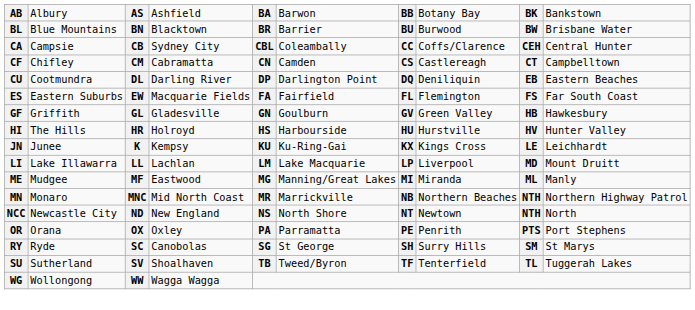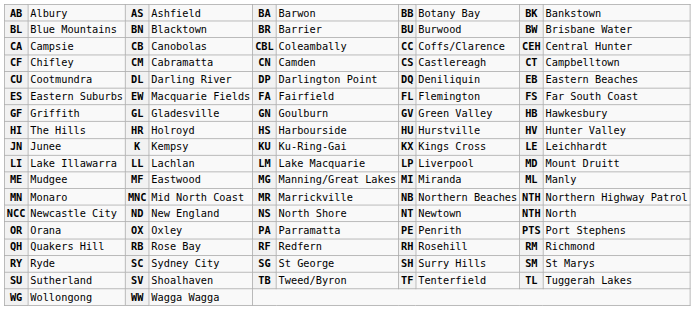CA | column 4: Sydney City -> Canobolas
+ row: QH | Quakers Hill | RB | Rose Bay | RF | Redfern | RH | Rosehill | RM | Richmond
RY | column 4: Canobolas -> Sydney City
